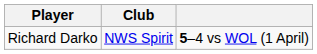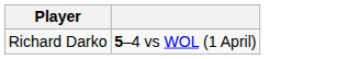- column: Club | NWS Spirit
